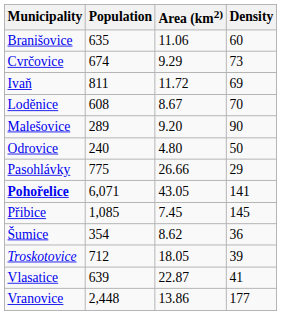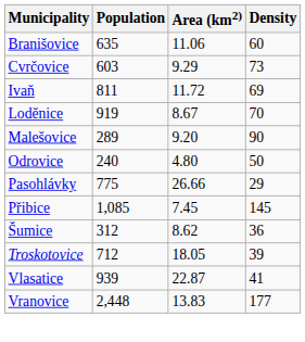Cvrčovice | Population: 674 -> 603
Loděnice | Population: 608 -> 919
- row: Pohořelice | 6,071 | 43.05 | 141
Šumice | Population: 354 -> 312
Vlasatice | Population: 639 -> 939
Vranovice | Area (km2): 13.86 -> 13.83
